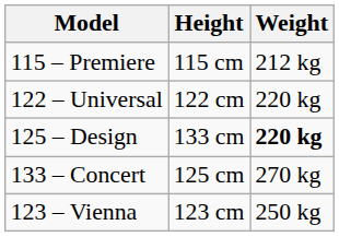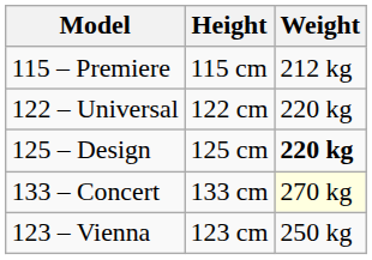125 – Design | Height: 133 cm -> 125 cm
133 – Concert | Height: 125 cm -> 133 cm
133 – Concert | Weight: no background -> lightyellow background
